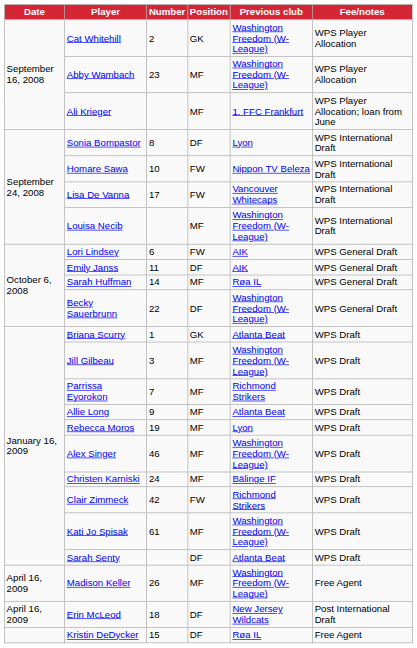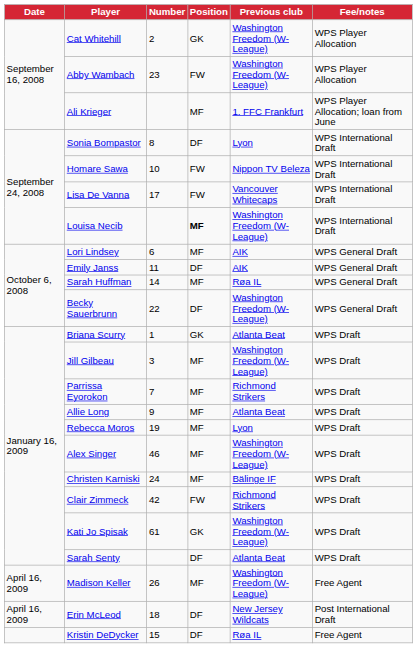Abby Wambach | Position: MF -> FW
Louisa Necib | Position: normal -> bold
Lori Lindsey | Position: FW -> MF
Kati Jo Spisak | Position: MF -> GK
